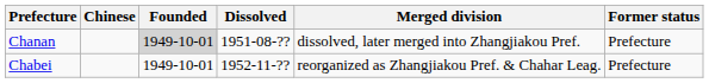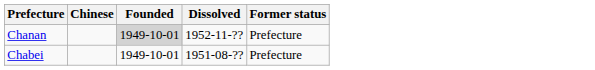- column: Merged division | dissolved, later merged into Zhangjiakou Pref. | reorganized as Zhangjiakou Pref. & Chahar Leag.
Chanan | Dissolved: 1951-08-?? -> 1952-11-??
Chabei | Dissolved: 1952-11-?? -> 1951-08-??
